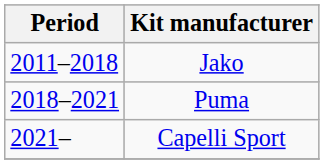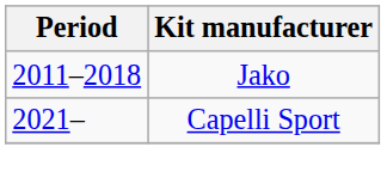- row: 2018–2021 | Puma
